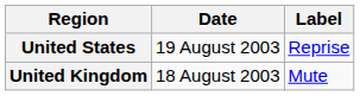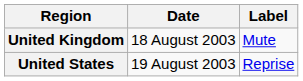rows swapped: United Kingdom <-> United States
